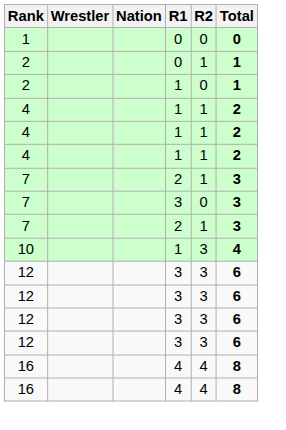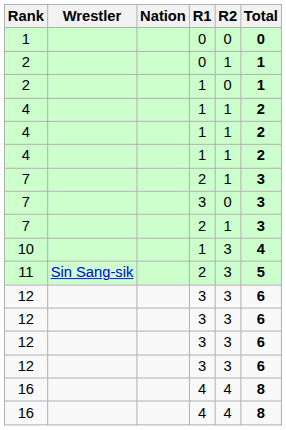+ row: 11 | Sin Sang-sik | 2 | 3 | 5
